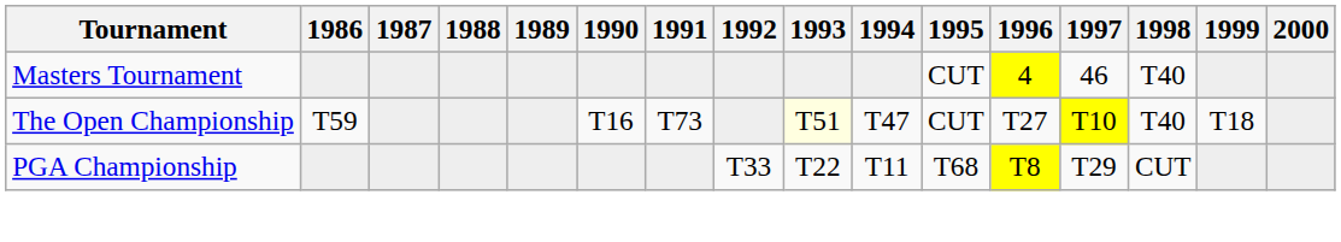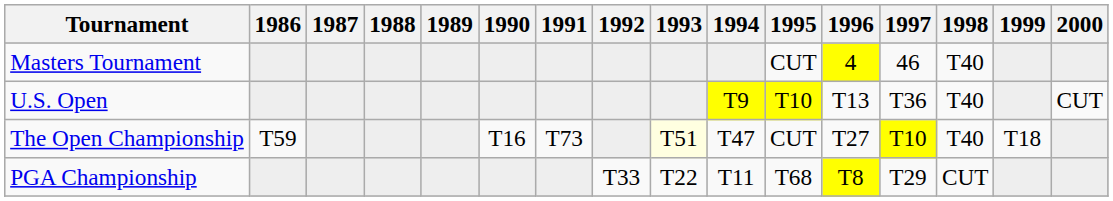+ row: U.S. Open | T9 | T10 | T13 | T36 | T40 | CUT
